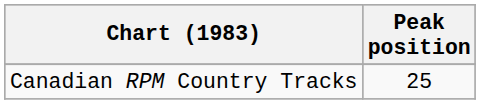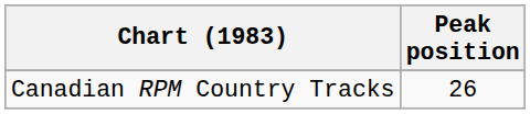Canadian RPM Country Tracks | Peak position: 25 -> 26
